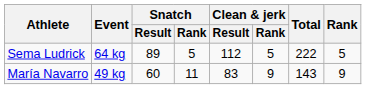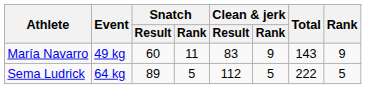rows swapped: María Navarro <-> Sema Ludrick
